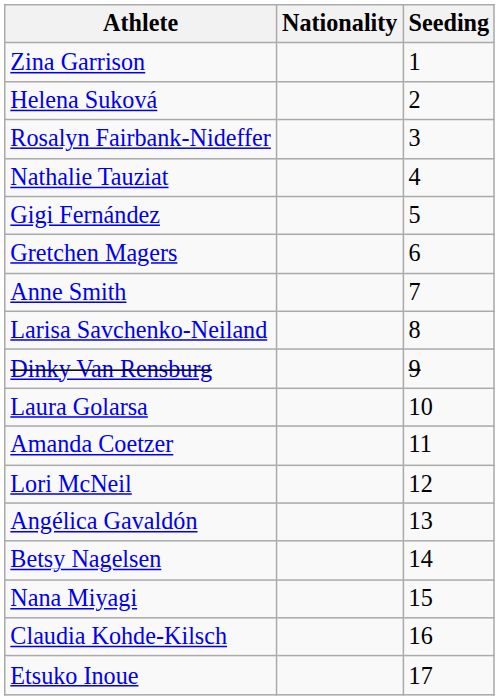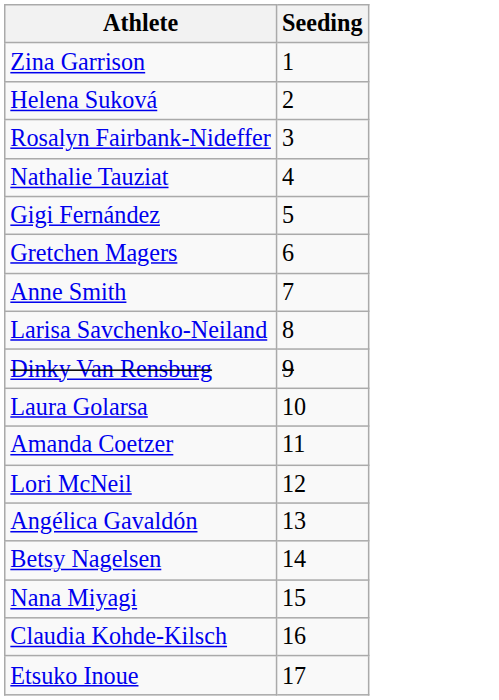- column: Nationality
